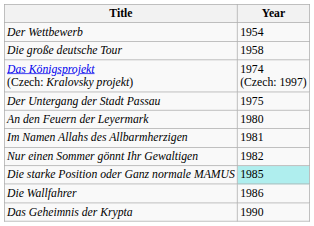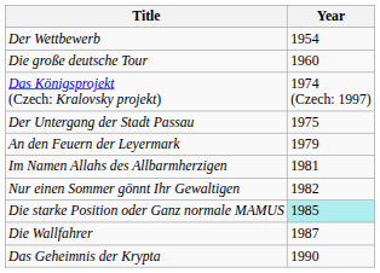Die große deutsche Tour | Year: 1958 -> 1960
An den Feuern der Leyermark | Year: 1980 -> 1979
Die Wallfahrer | Year: 1986 -> 1987
